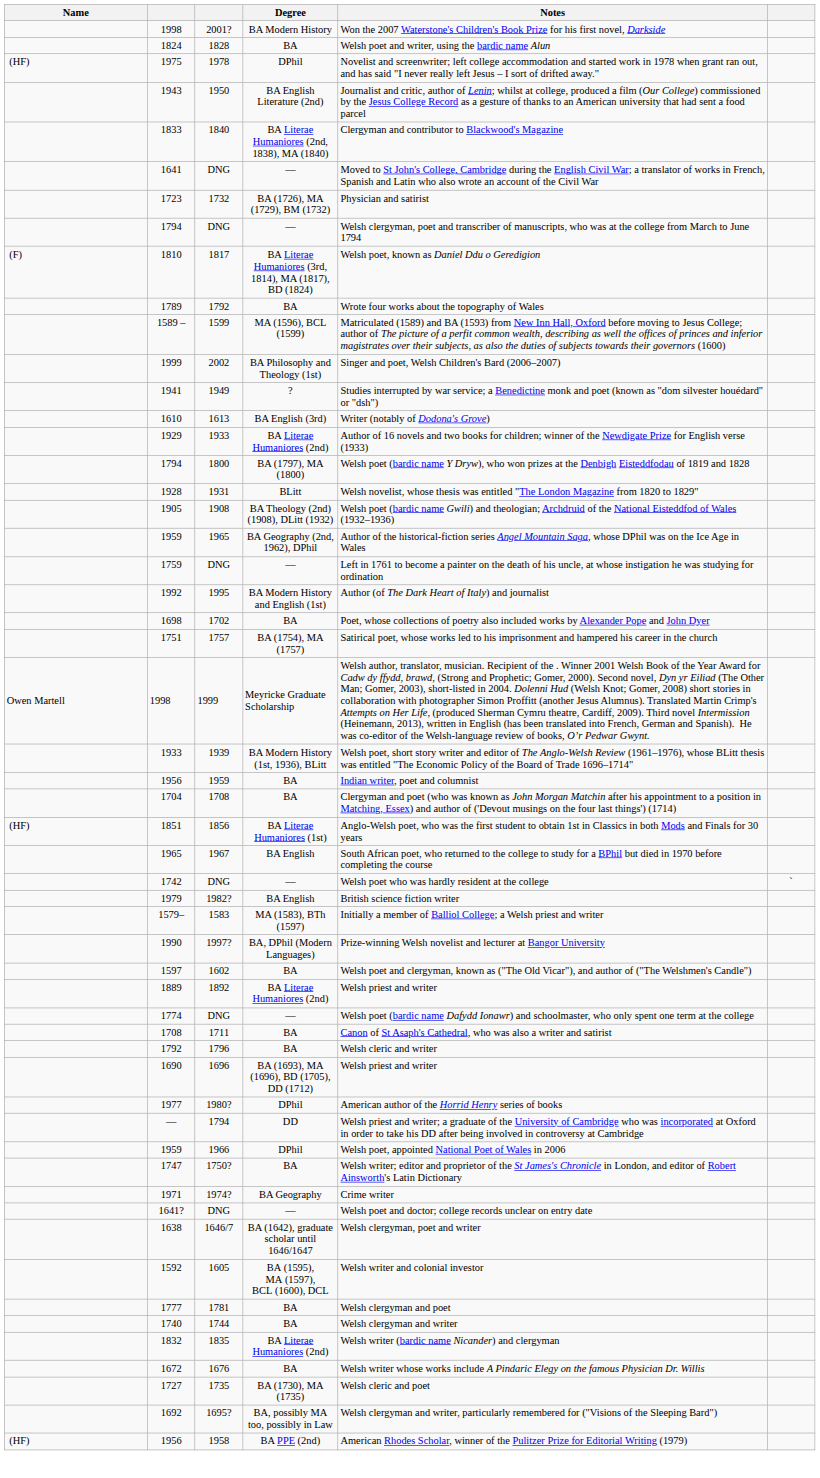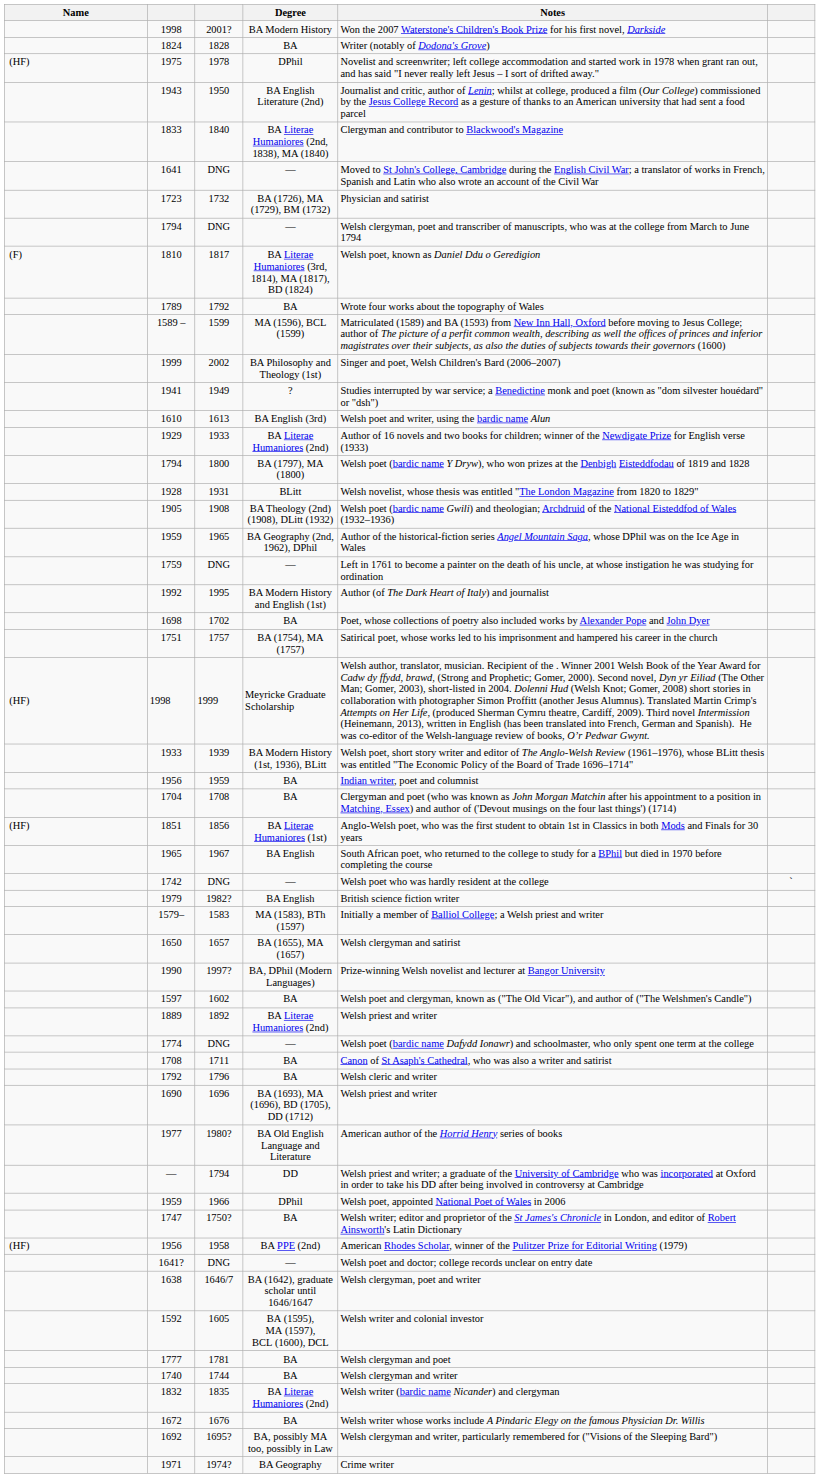1824 | Notes: Welsh poet and writer, using the bardic name Alun -> Writer (notably of Dodona's Grove)
1610 | Notes: Writer (notably of Dodona's Grove) -> Welsh poet and writer, using the bardic name Alun
1998 / 1999 | Name: Owen Martell -> (HF)
+ row: 1650 | 1657 | BA (1655), MA (1657) | Welsh clergyman and satirist
1977 | Degree: DPhil -> BA Old English Language and Literature
rows swapped: 1971 <-> 1956 / 1958
- row: 1727 | 1735 | BA (1730), MA (1735) | Welsh cleric and poet
